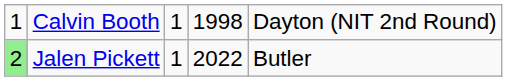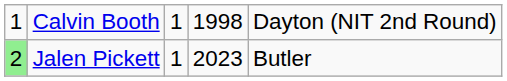Jalen Pickett | column 4: 2022 -> 2023
